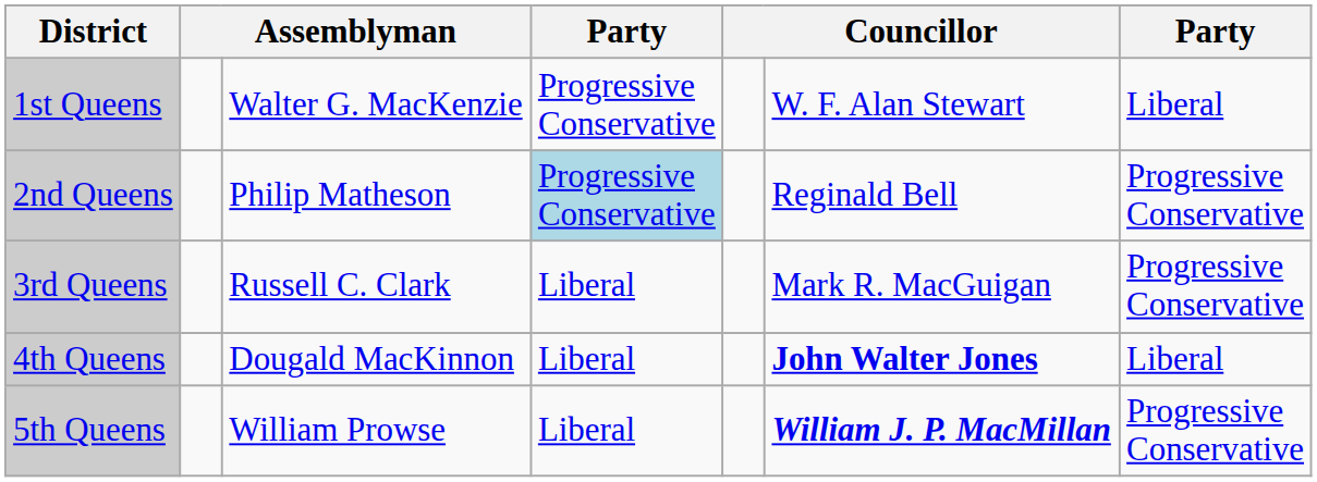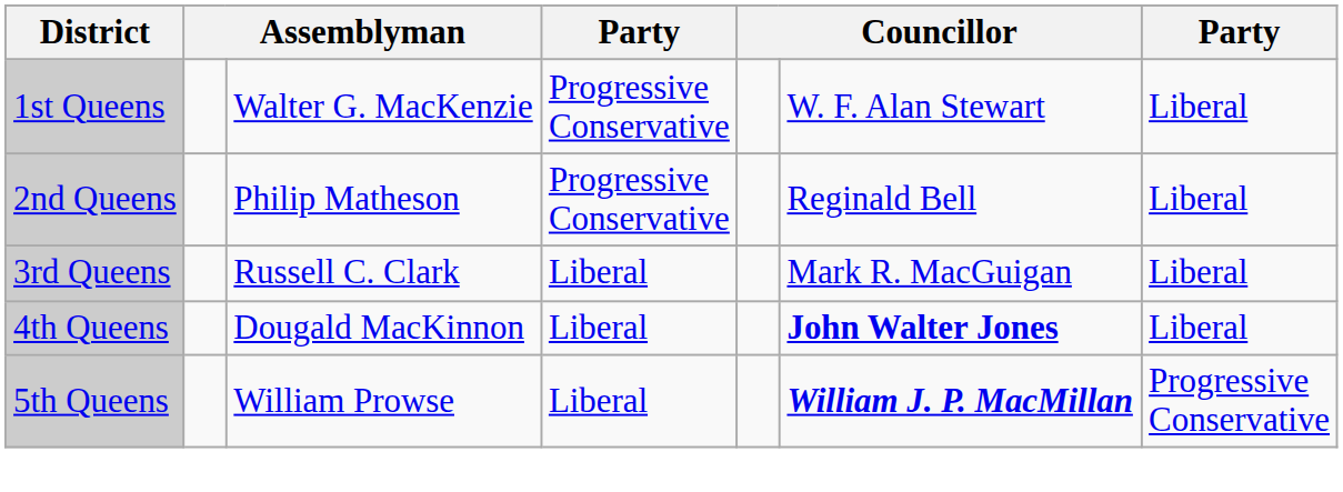2nd Queens | column 4: lightblue background -> no background
2nd Queens | column 7: Progressive Conservative -> Liberal
3rd Queens | column 7: Progressive Conservative -> Liberal
